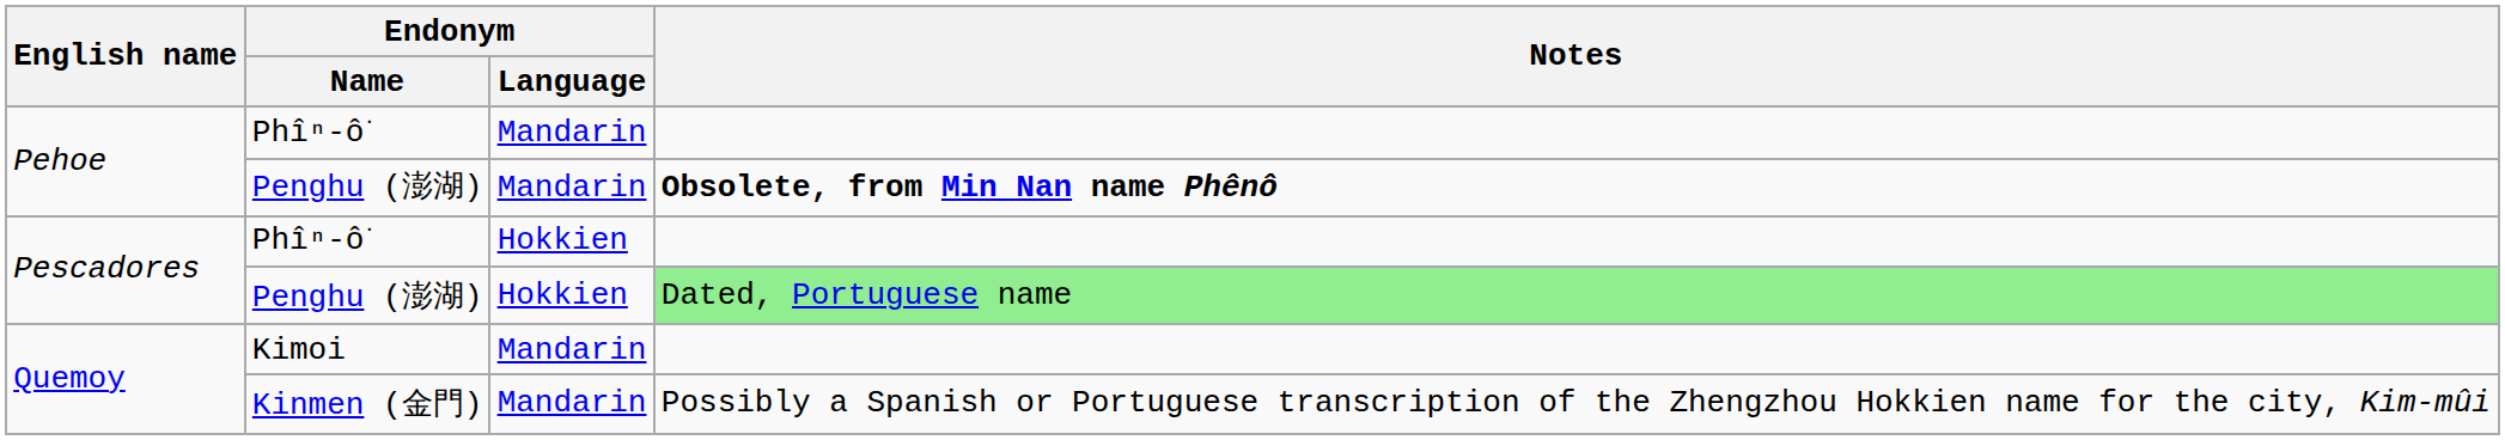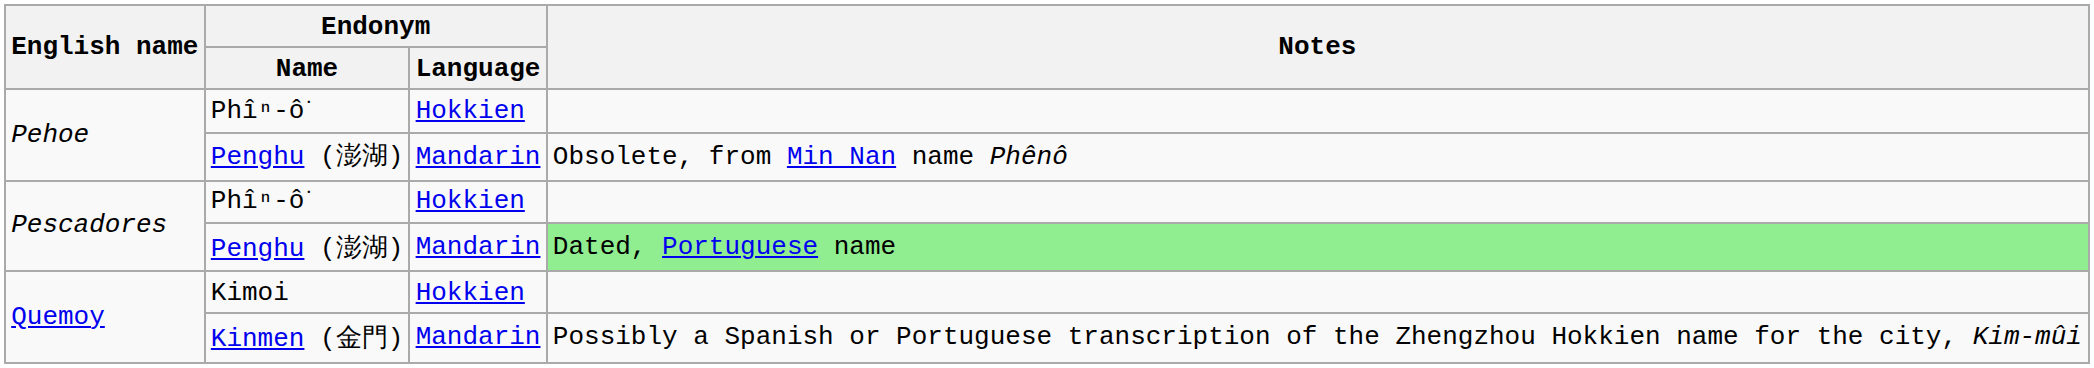Pehoe / Phîⁿ-ô͘ | Endonym / Language: Mandarin -> Hokkien
Pehoe / Penghu (澎湖) | Notes: bold -> normal
Pescadores / Penghu (澎湖) | Endonym / Language: Hokkien -> Mandarin
Kimoi | Endonym / Language: Mandarin -> Hokkien
